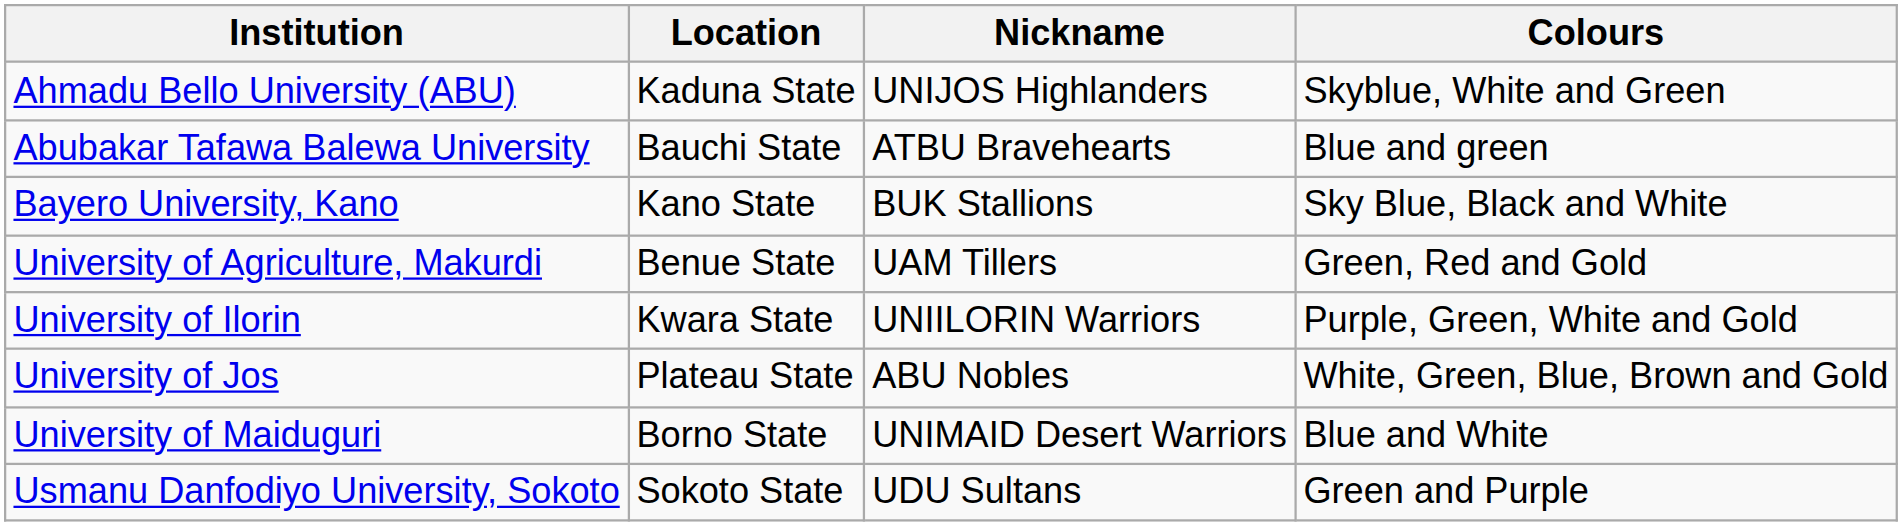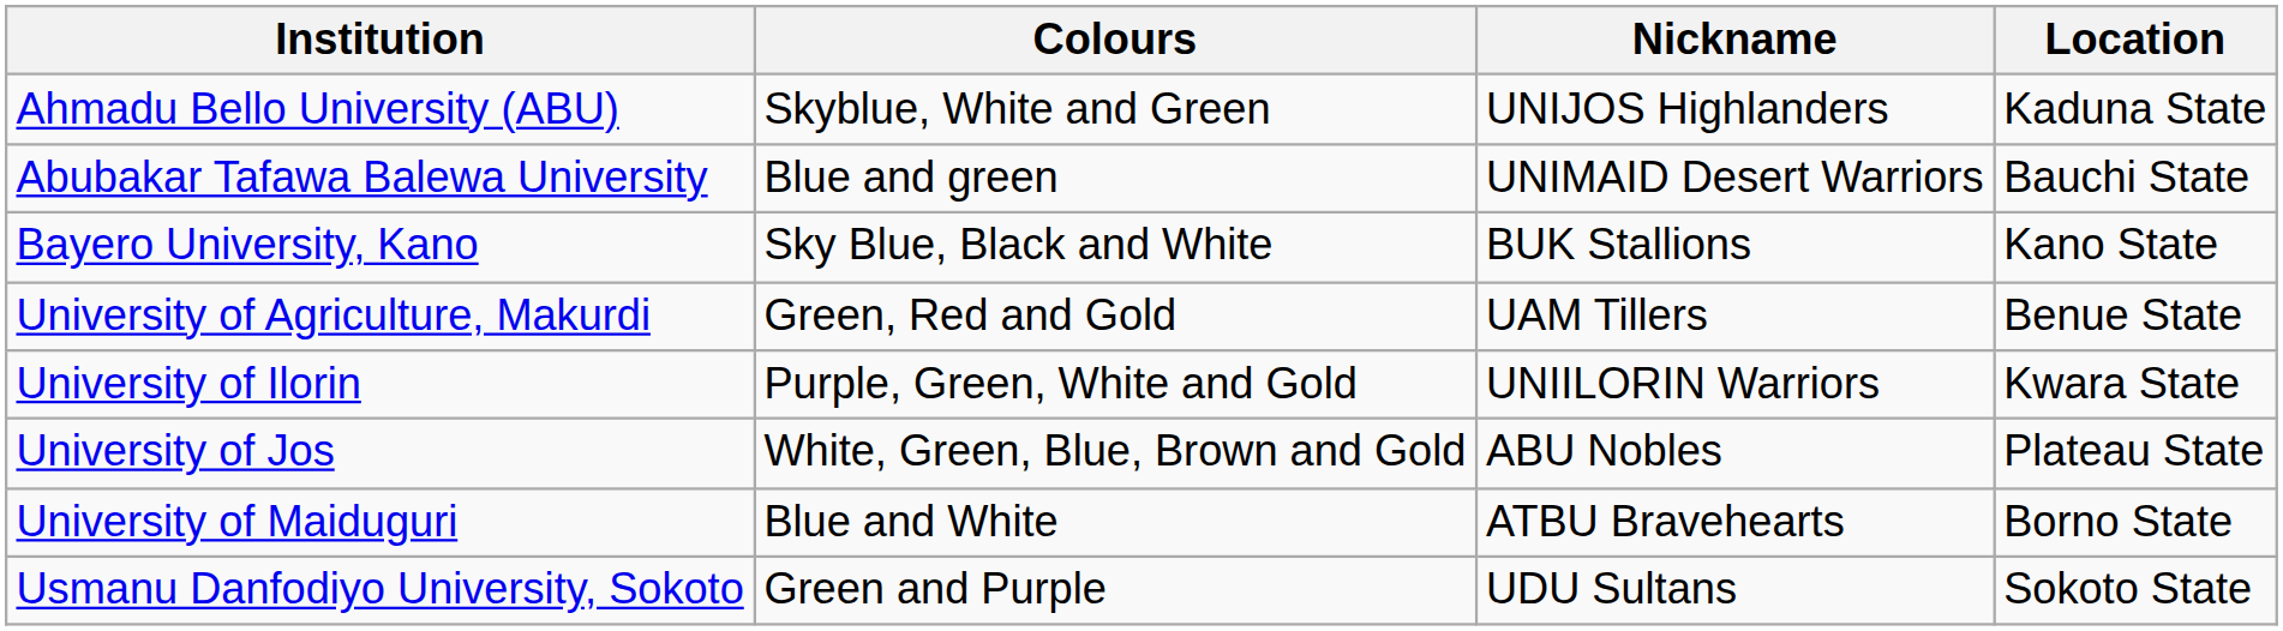columns swapped: Location <-> Colours
Abubakar Tafawa Balewa University | Nickname: ATBU Bravehearts -> UNIMAID Desert Warriors
University of Maiduguri | Nickname: UNIMAID Desert Warriors -> ATBU Bravehearts
